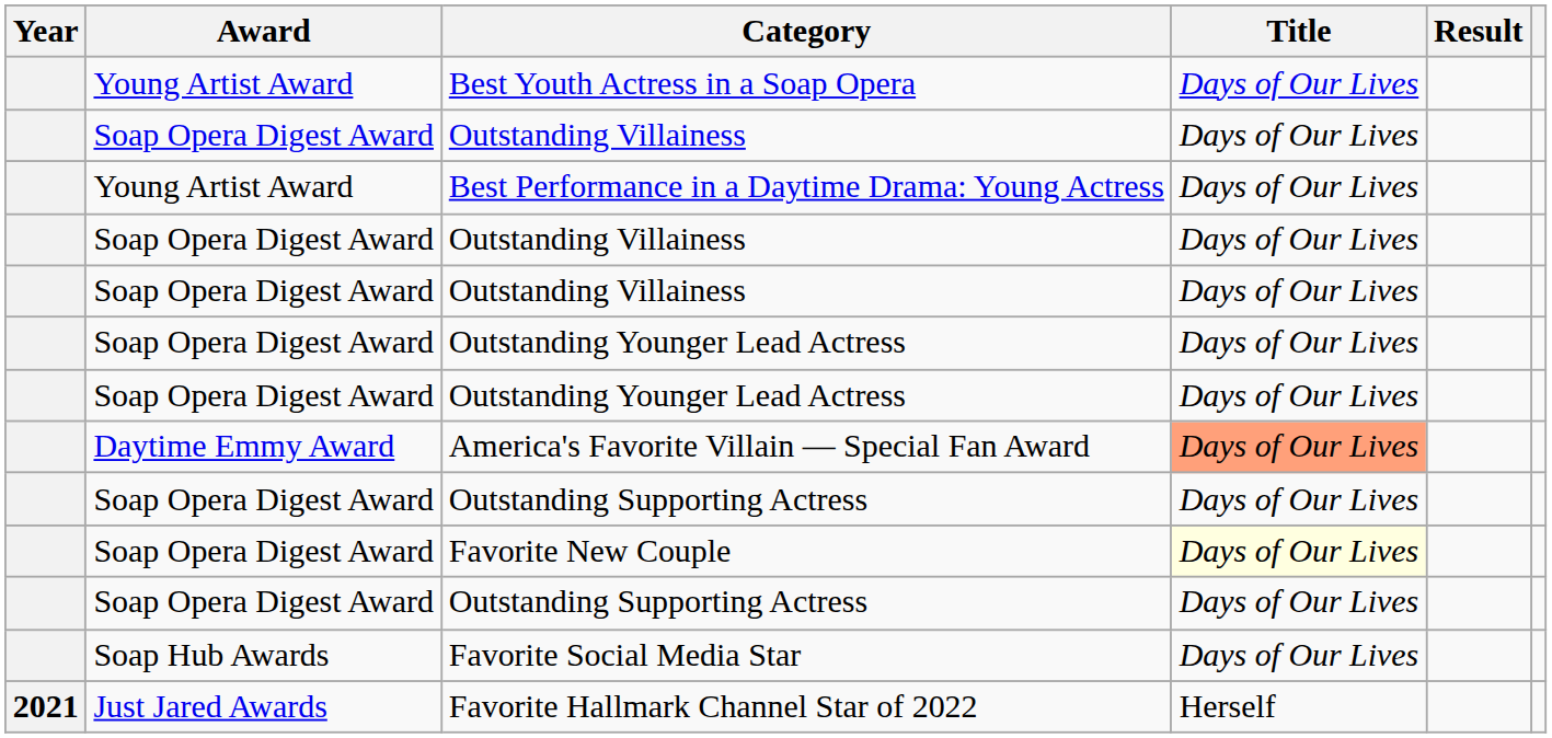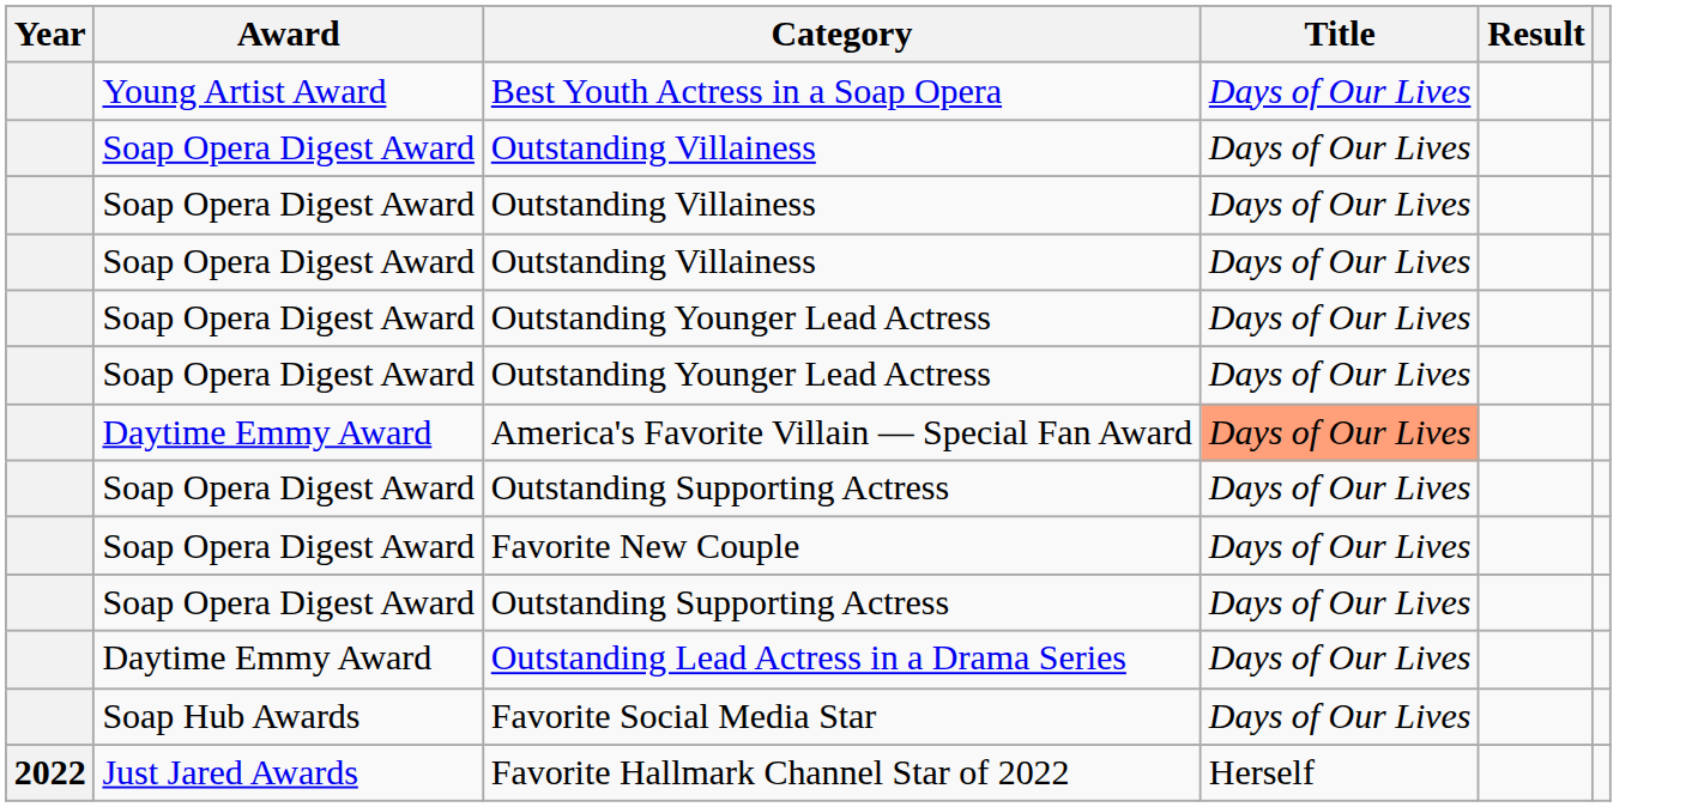- row: Young Artist Award | Best Performance in a Daytime Drama: Young Actress | Days of Our Lives
Favorite New Couple | Title: lightyellow background -> no background
+ row: Daytime Emmy Award | Outstanding Lead Actress in a Drama Series | Days of Our Lives
Favorite Hallmark Channel Star of 2022 | Year: 2021 -> 2022
